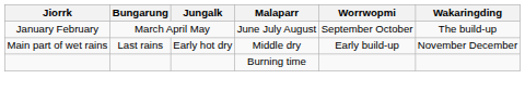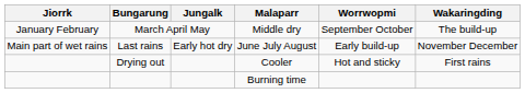March April May | Malaparr: June July August -> Middle dry
Last rains | Malaparr: Middle dry -> June July August
+ row: Drying out | Cooler | Hot and sticky | First rains
